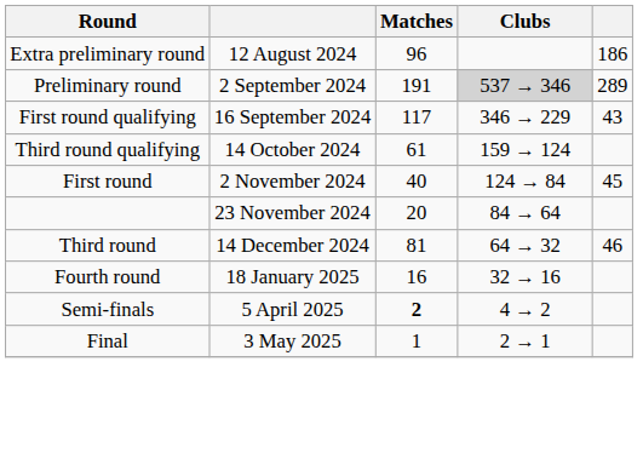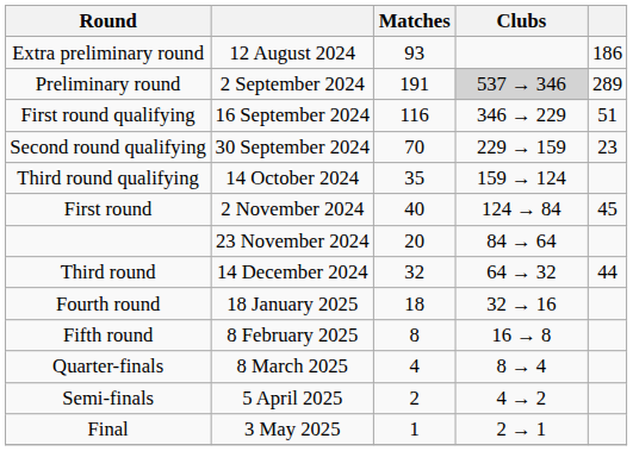Extra preliminary round | Matches: 96 -> 93
First round qualifying | Matches: 117 -> 116
First round qualifying | column 5: 43 -> 51
+ row: Second round qualifying | 30 September 2024 | 70 | 229 → 159 | 23
Third round qualifying | Matches: 61 -> 35
Third round | Matches: 81 -> 32
Third round | column 5: 46 -> 44
Fourth round | Matches: 16 -> 18
+ row: Fifth round | 8 February 2025 | 8 | 16 → 8
+ row: Quarter-finals | 8 March 2025 | 4 | 8 → 4
Semi-finals | Matches: bold -> normal
